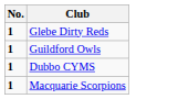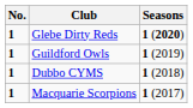+ column: Seasons | 1 (2020) | 1 (2019) | 1 (2018) | 1 (2017)
